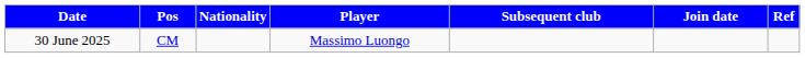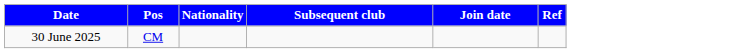- column: Player | Massimo Luongo
